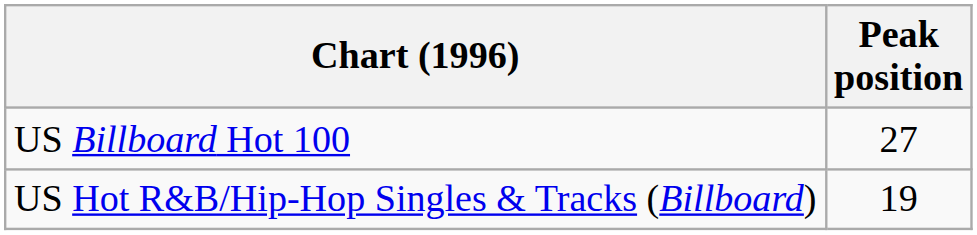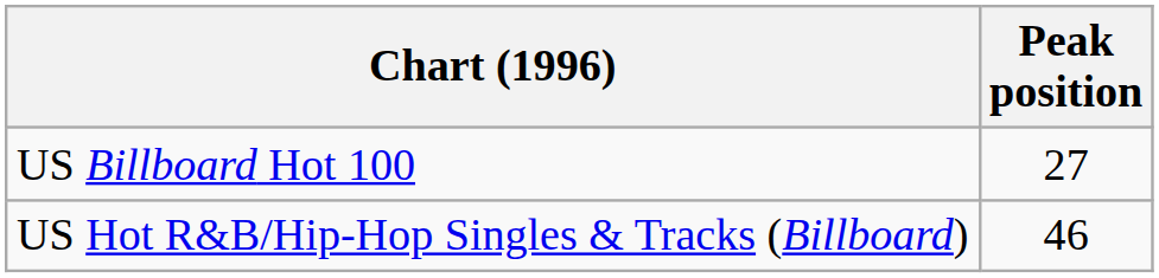US Hot R&B/Hip-Hop Singles & Tracks (Billboard) | Peak position: 19 -> 46
